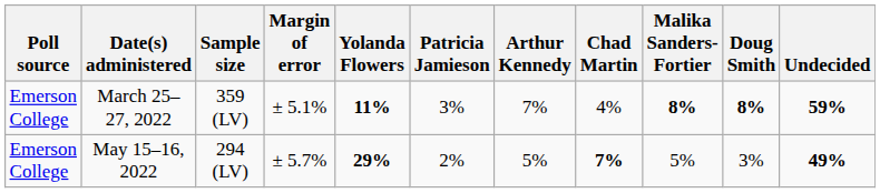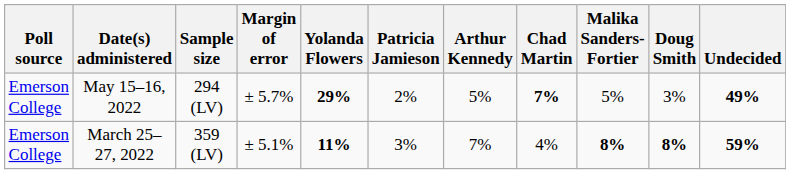rows swapped: May 15–16, 2022 <-> March 25–27, 2022
